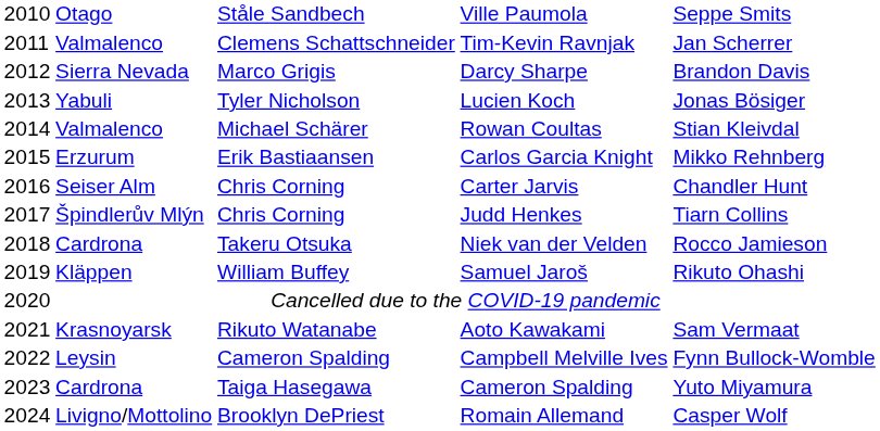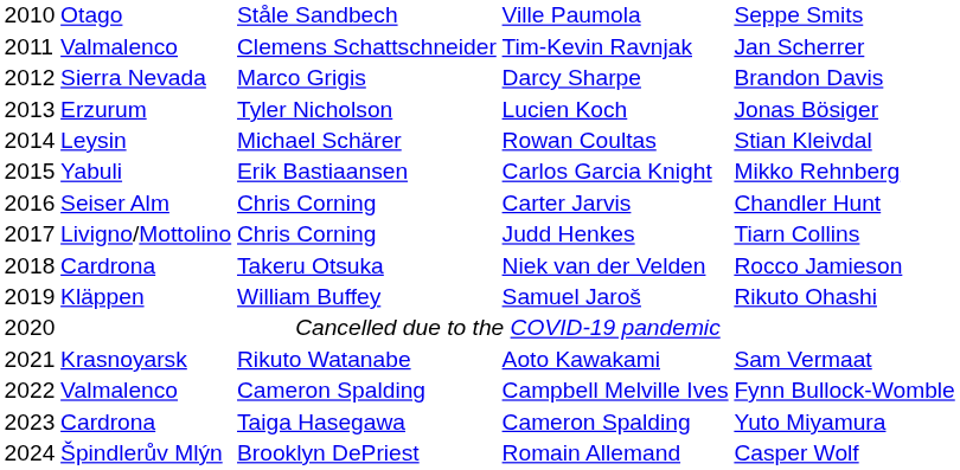Lucien Koch | column 2: Yabuli -> Erzurum
Rowan Coultas | column 2: Valmalenco -> Leysin
Carlos Garcia Knight | column 2: Erzurum -> Yabuli
Judd Henkes | column 2: Špindlerův Mlýn -> Livigno/Mottolino
Campbell Melville Ives | column 2: Leysin -> Valmalenco
Romain Allemand | column 2: Livigno/Mottolino -> Špindlerův Mlýn
